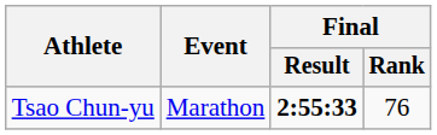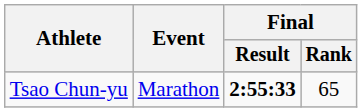Tsao Chun-yu | Final / Rank: 76 -> 65
